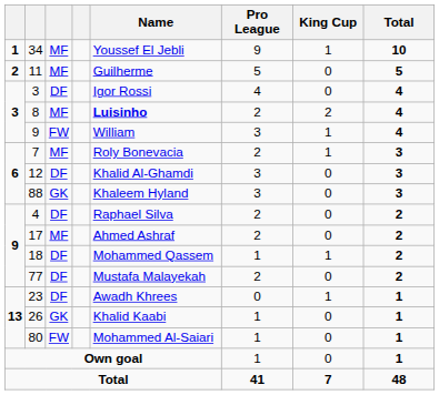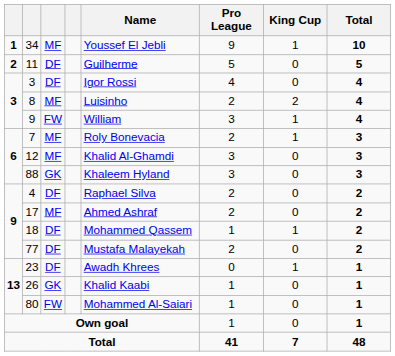11 | column 3: MF -> DF
8 | Name: bold -> normal
12 | column 3: DF -> MF
